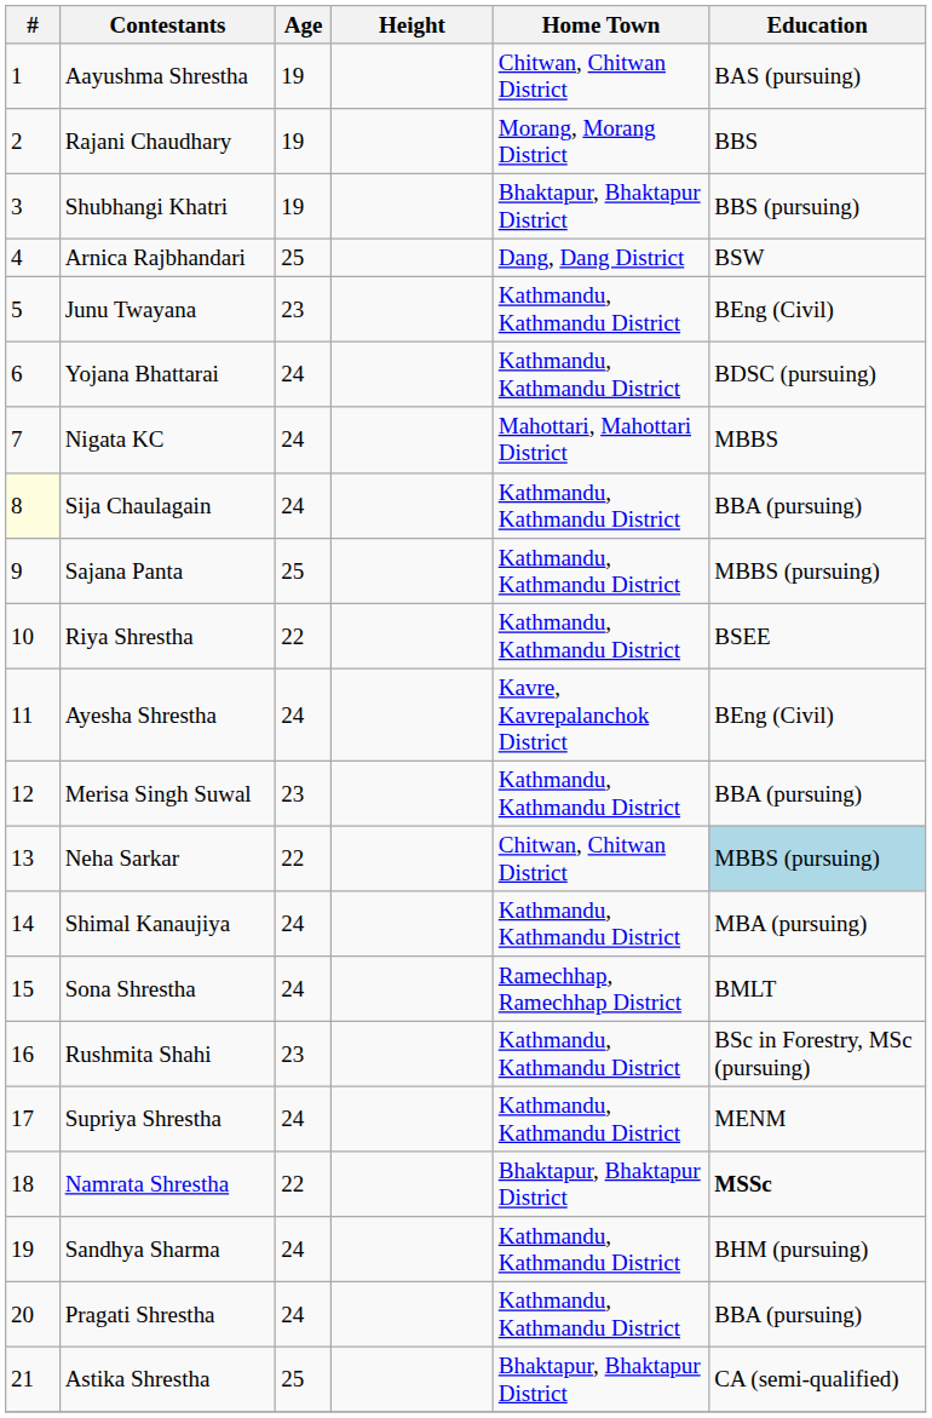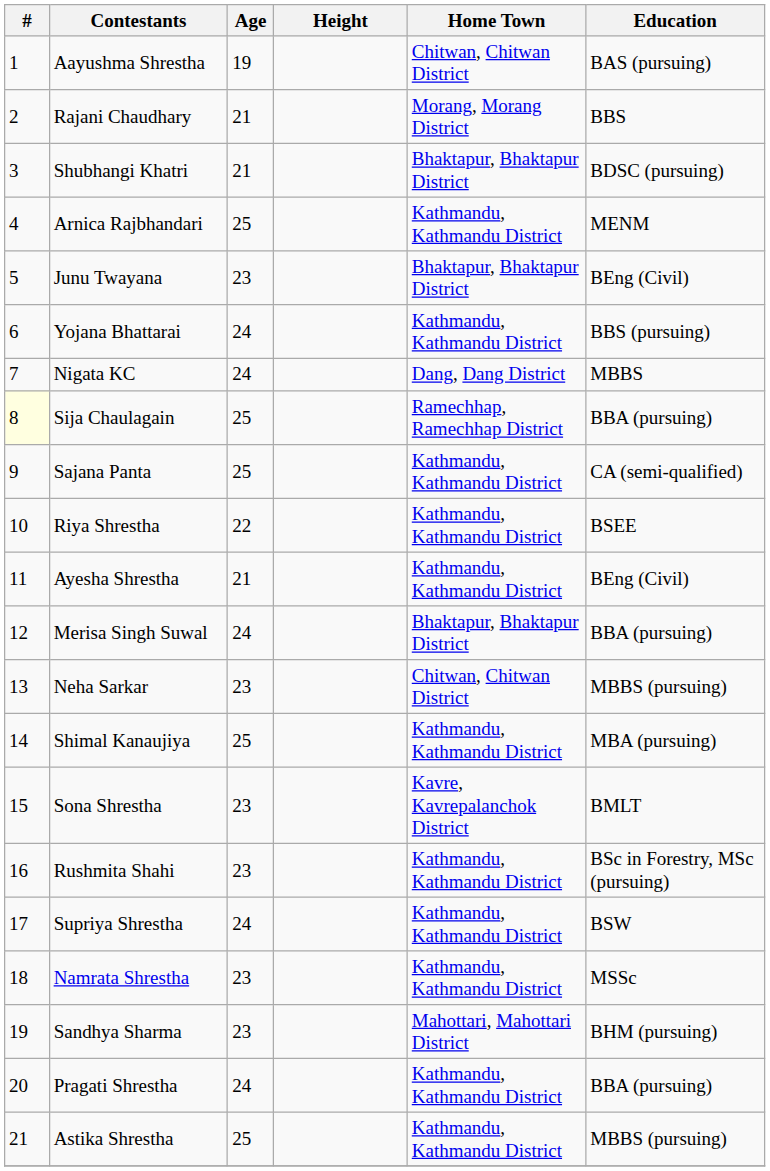Rajani Chaudhary | Age: 19 -> 21
Shubhangi Khatri | Age: 19 -> 21
Shubhangi Khatri | Education: BBS (pursuing) -> BDSC (pursuing)
Arnica Rajbhandari | Home Town: Dang, Dang District -> Kathmandu, Kathmandu District
Arnica Rajbhandari | Education: BSW -> MENM
Junu Twayana | Home Town: Kathmandu, Kathmandu District -> Bhaktapur, Bhaktapur District
Yojana Bhattarai | Education: BDSC (pursuing) -> BBS (pursuing)
Nigata KC | Home Town: Mahottari, Mahottari District -> Dang, Dang District
Sija Chaulagain | Age: 24 -> 25
Sija Chaulagain | Home Town: Kathmandu, Kathmandu District -> Ramechhap, Ramechhap District
Sajana Panta | Education: MBBS (pursuing) -> CA (semi-qualified)
Ayesha Shrestha | Age: 24 -> 21
Ayesha Shrestha | Home Town: Kavre, Kavrepalanchok District -> Kathmandu, Kathmandu District
Merisa Singh Suwal | Age: 23 -> 24
Merisa Singh Suwal | Home Town: Kathmandu, Kathmandu District -> Bhaktapur, Bhaktapur District
Neha Sarkar | Age: 22 -> 23
Neha Sarkar | Education: lightblue background -> no background
Shimal Kanaujiya | Age: 24 -> 25
Sona Shrestha | Age: 24 -> 23
Sona Shrestha | Home Town: Ramechhap, Ramechhap District -> Kavre, Kavrepalanchok District
Supriya Shrestha | Education: MENM -> BSW
Namrata Shrestha | Age: 22 -> 23
Namrata Shrestha | Home Town: Bhaktapur, Bhaktapur District -> Kathmandu, Kathmandu District
Namrata Shrestha | Education: bold -> normal
Sandhya Sharma | Age: 24 -> 23
Sandhya Sharma | Home Town: Kathmandu, Kathmandu District -> Mahottari, Mahottari District
Astika Shrestha | Home Town: Bhaktapur, Bhaktapur District -> Kathmandu, Kathmandu District
Astika Shrestha | Education: CA (semi-qualified) -> MBBS (pursuing)
